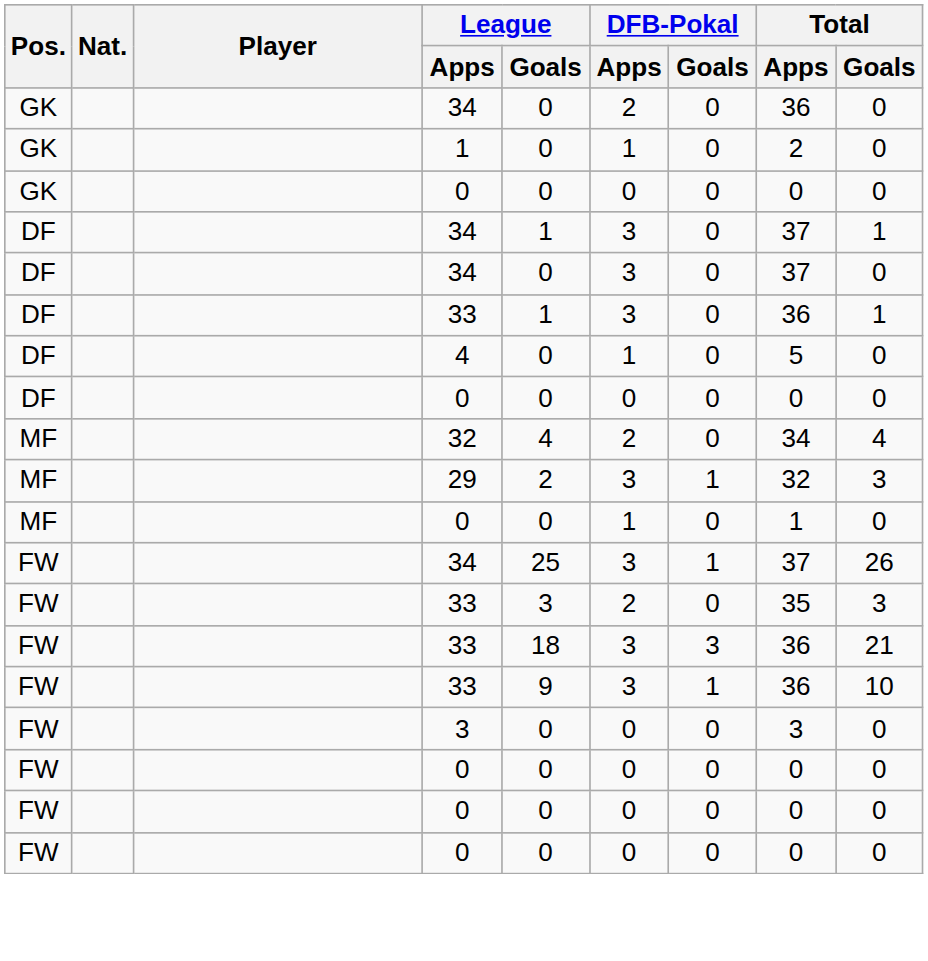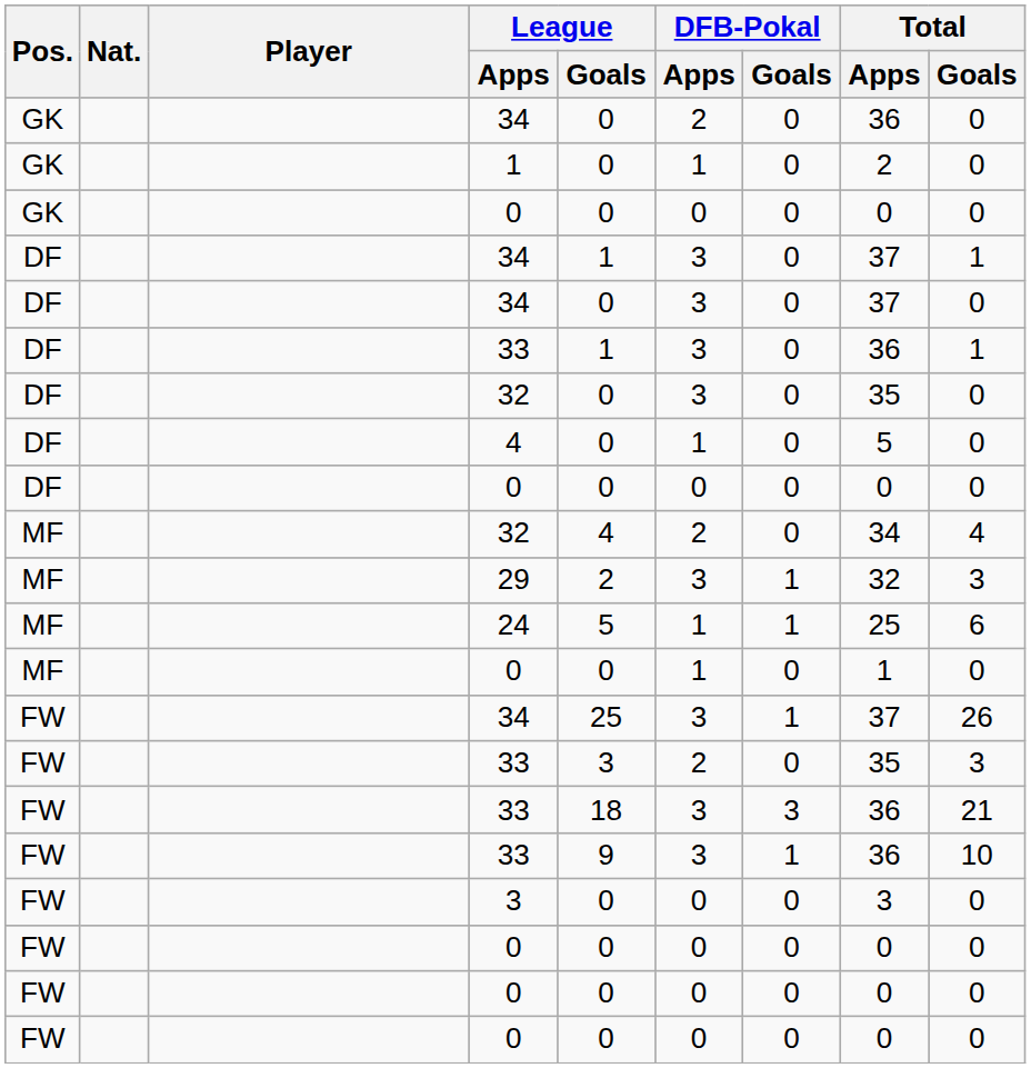+ row: DF | 32 | 0 | 3 | 0 | 35 | 0
+ row: MF | 24 | 5 | 1 | 1 | 25 | 6
